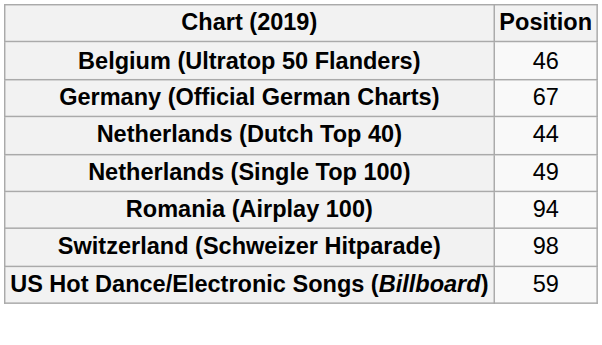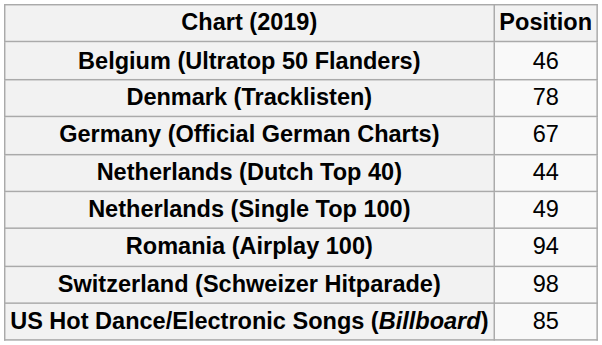+ row: Denmark (Tracklisten) | 78
US Hot Dance/Electronic Songs (Billboard) | Position: 59 -> 85
